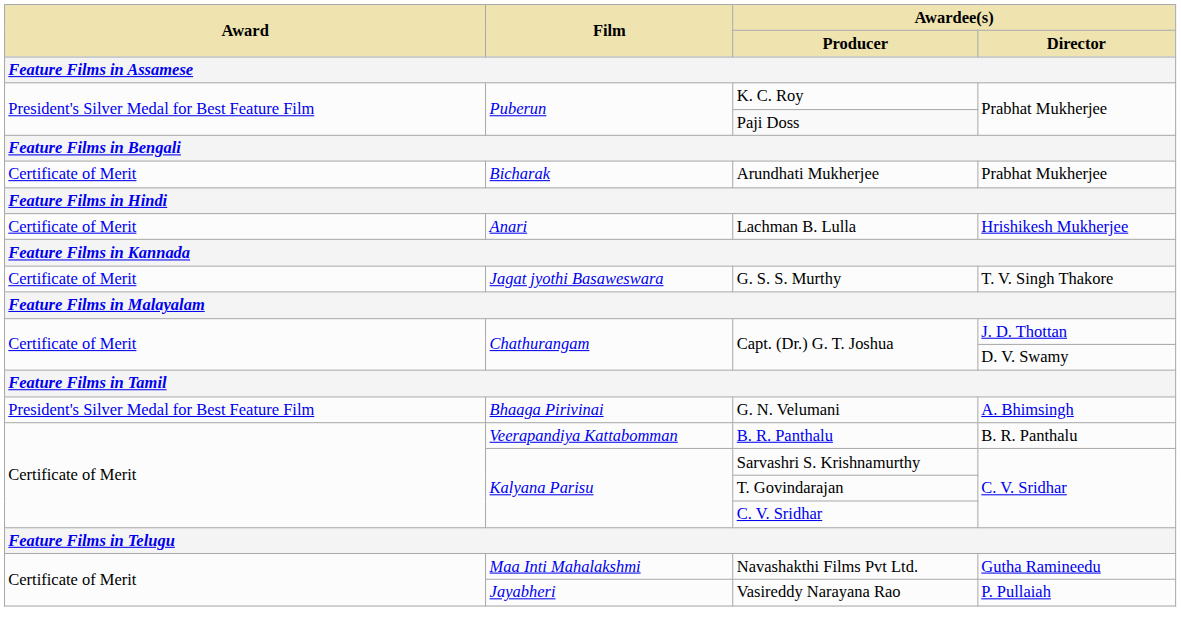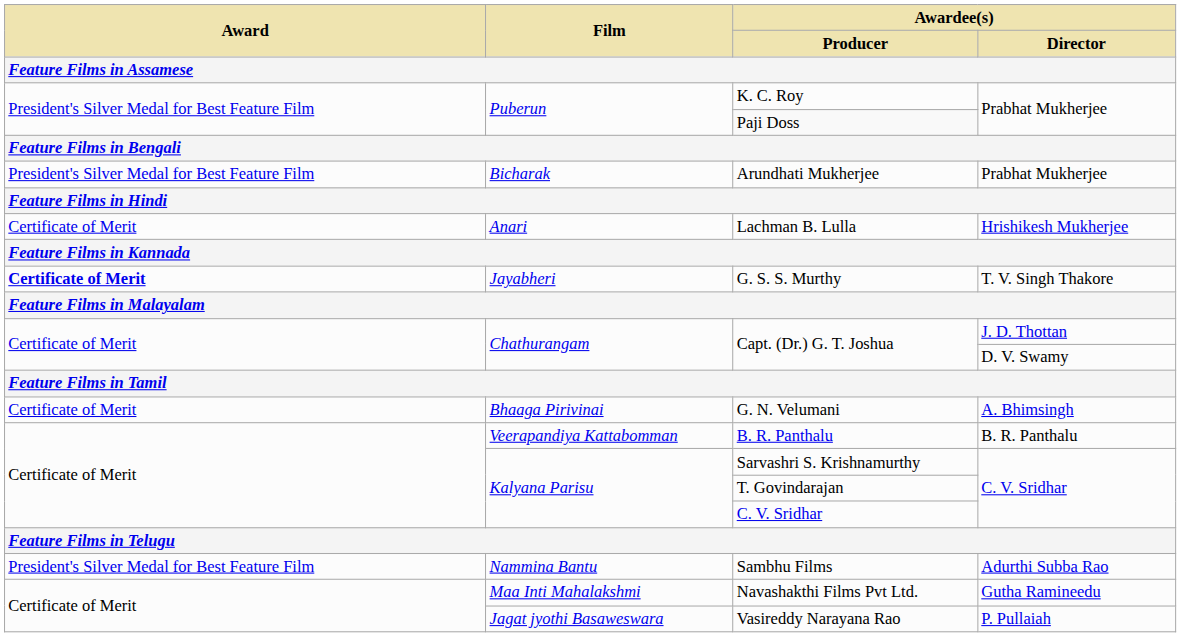Arundhati Mukherjee | Award: Certificate of Merit -> President's Silver Medal for Best Feature Film
G. S. S. Murthy | Award: normal -> bold
G. S. S. Murthy | Film: Jagat jyothi Basaweswara -> Jayabheri
G. N. Velumani | Award: President's Silver Medal for Best Feature Film -> Certificate of Merit
+ row: President's Silver Medal for Best Feature Film | Nammina Bantu | Sambhu Films | Adurthi Subba Rao
Vasireddy Narayana Rao | Film: Jayabheri -> Jagat jyothi Basaweswara
